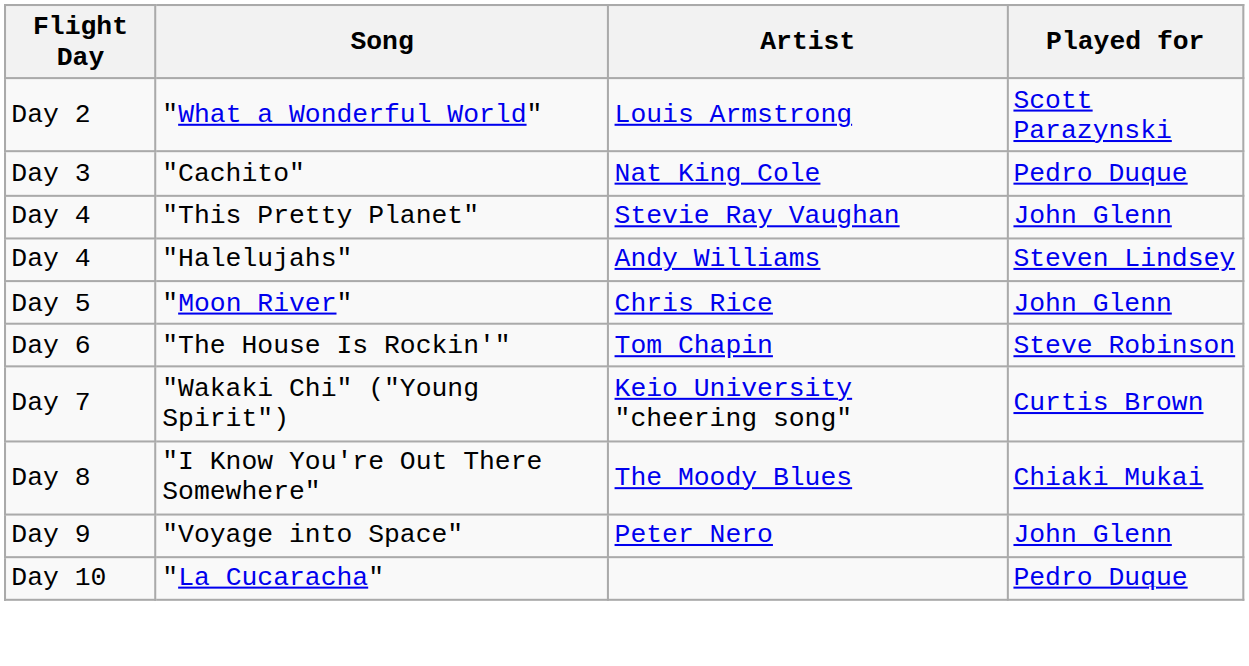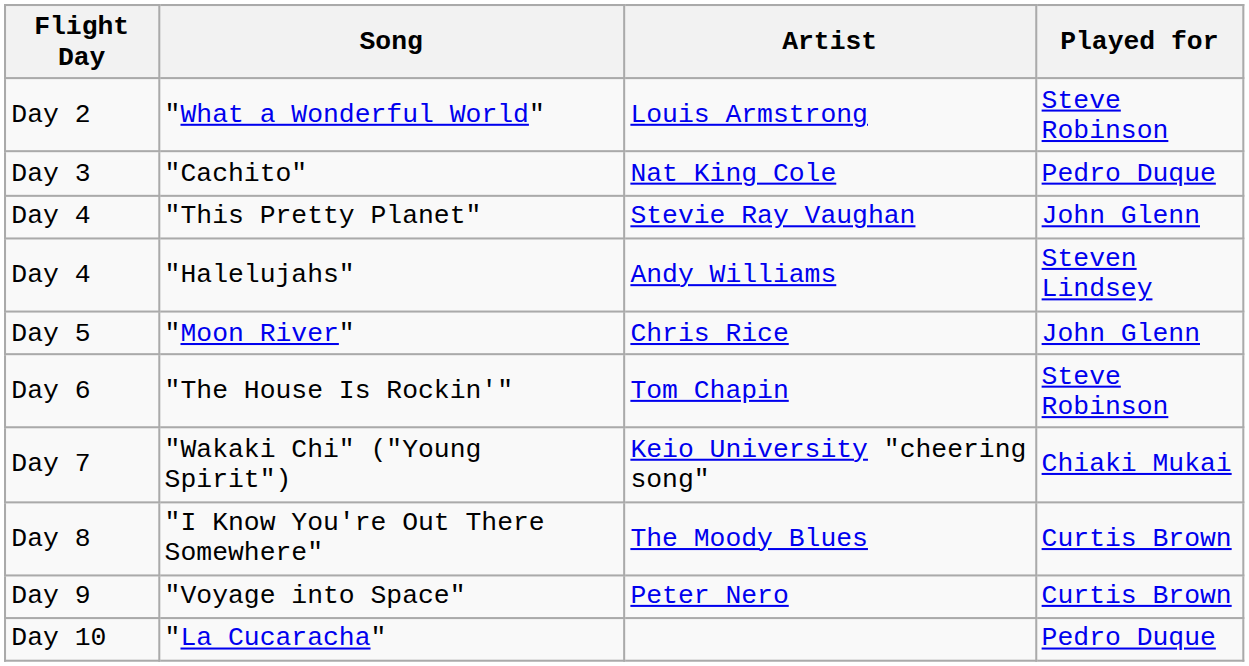"What a Wonderful World" | Played for: Scott Parazynski -> Steve Robinson
"Wakaki Chi" ("Young Spirit") | Played for: Curtis Brown -> Chiaki Mukai
"I Know You're Out There Somewhere" | Played for: Chiaki Mukai -> Curtis Brown
"Voyage into Space" | Played for: John Glenn -> Curtis Brown
